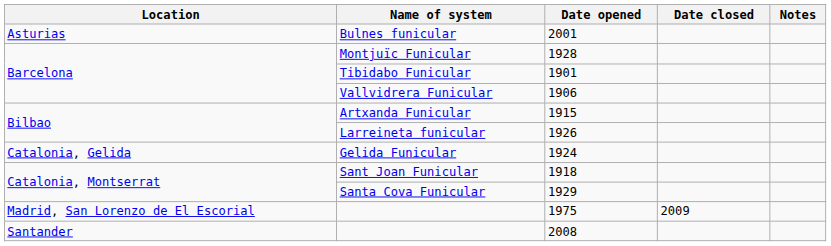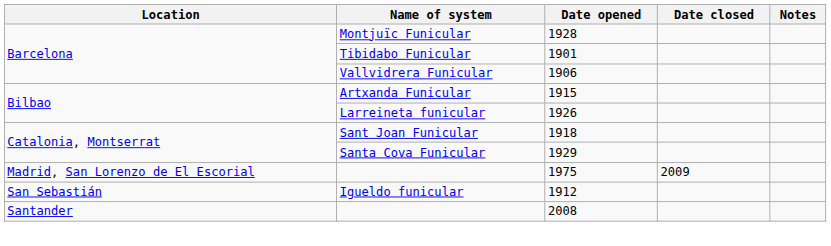- row: Asturias | Bulnes funicular | 2001
- row: Catalonia, Gelida | Gelida Funicular | 1924
+ row: San Sebastián | Igueldo funicular | 1912
